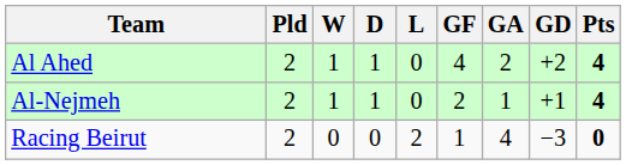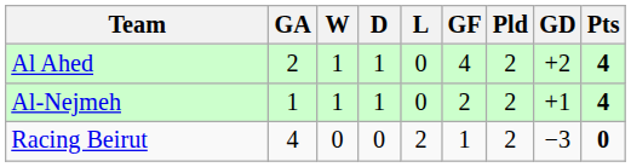columns swapped: Pld <-> GA
